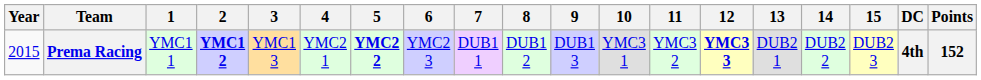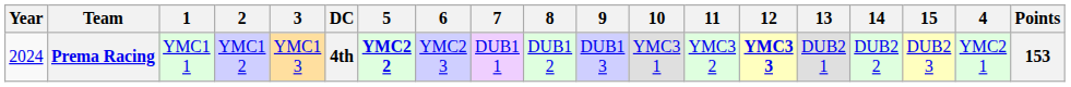columns swapped: 4 <-> DC
Prema Racing | Year: 2015 -> 2024
Prema Racing | 2: bold -> normal
Prema Racing | Points: 152 -> 153
